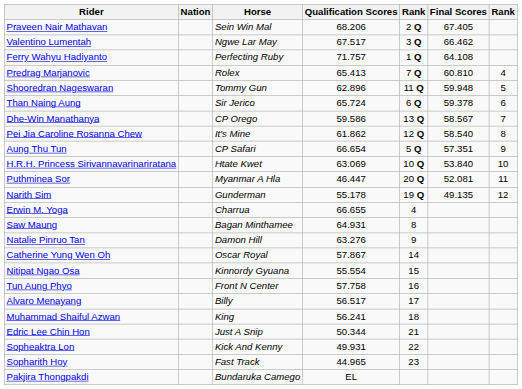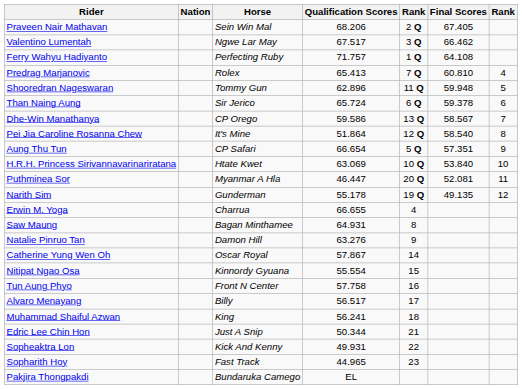Pei Jia Caroline Rosanna Chew | Qualification Scores: 61.862 -> 51.864
